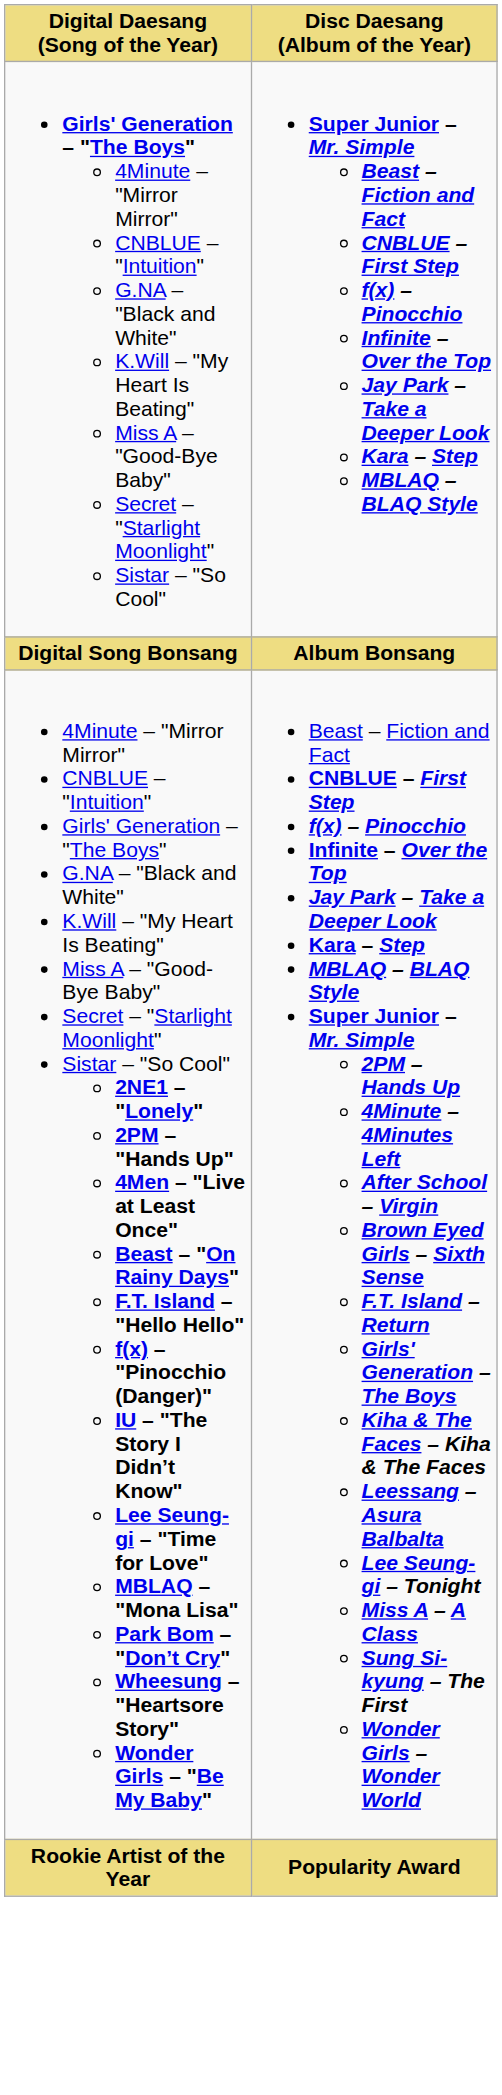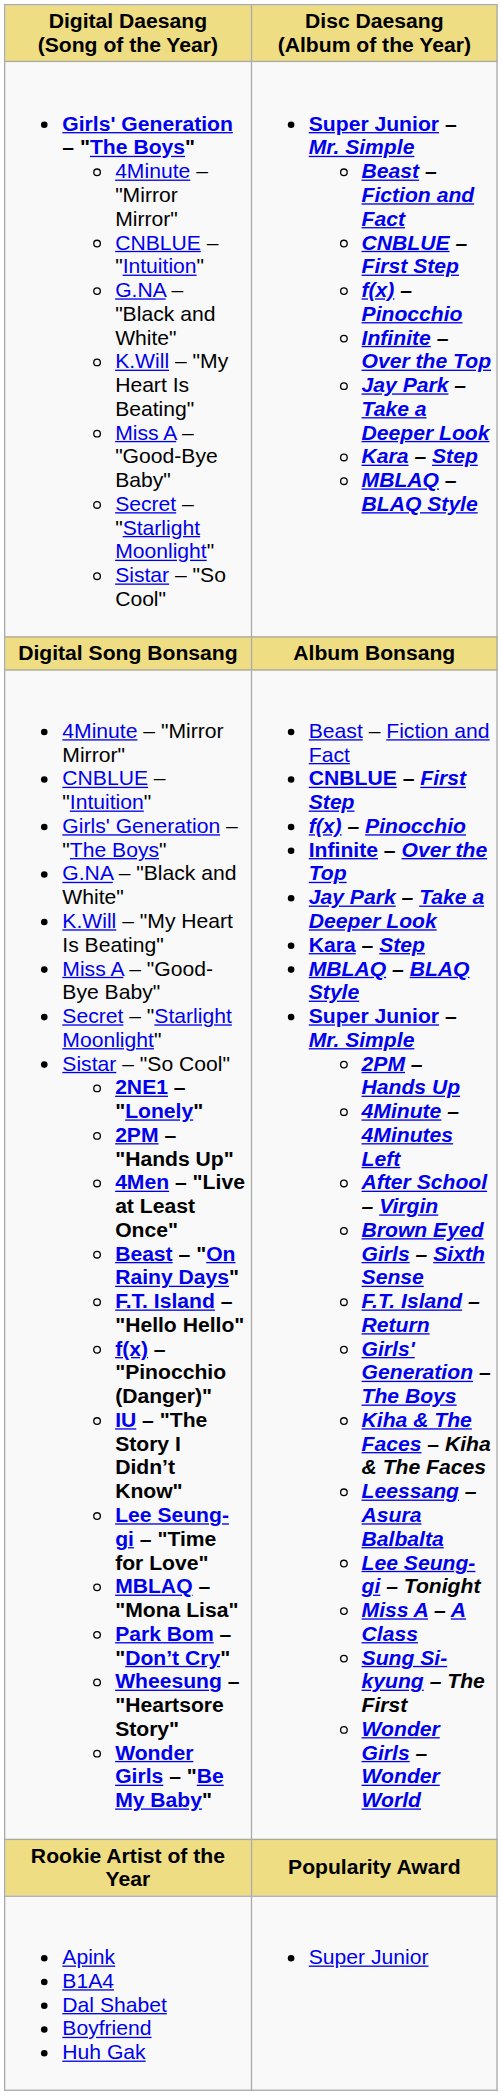+ row: Apink B1A4 Dal Shabet Boyfriend Huh Gak | Super Junior
